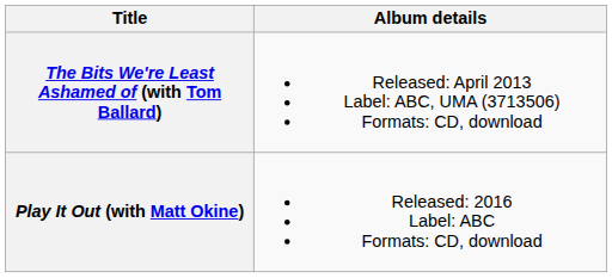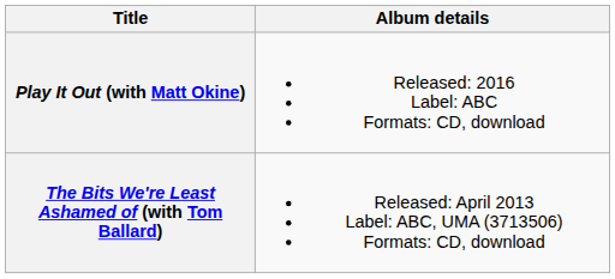rows swapped: The Bits We're Least Ashamed of (with Tom Ballard) <-> Play It Out (with Matt Okine)
